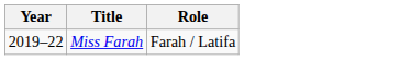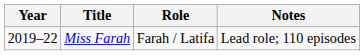+ column: Notes | Lead role; 110 episodes
